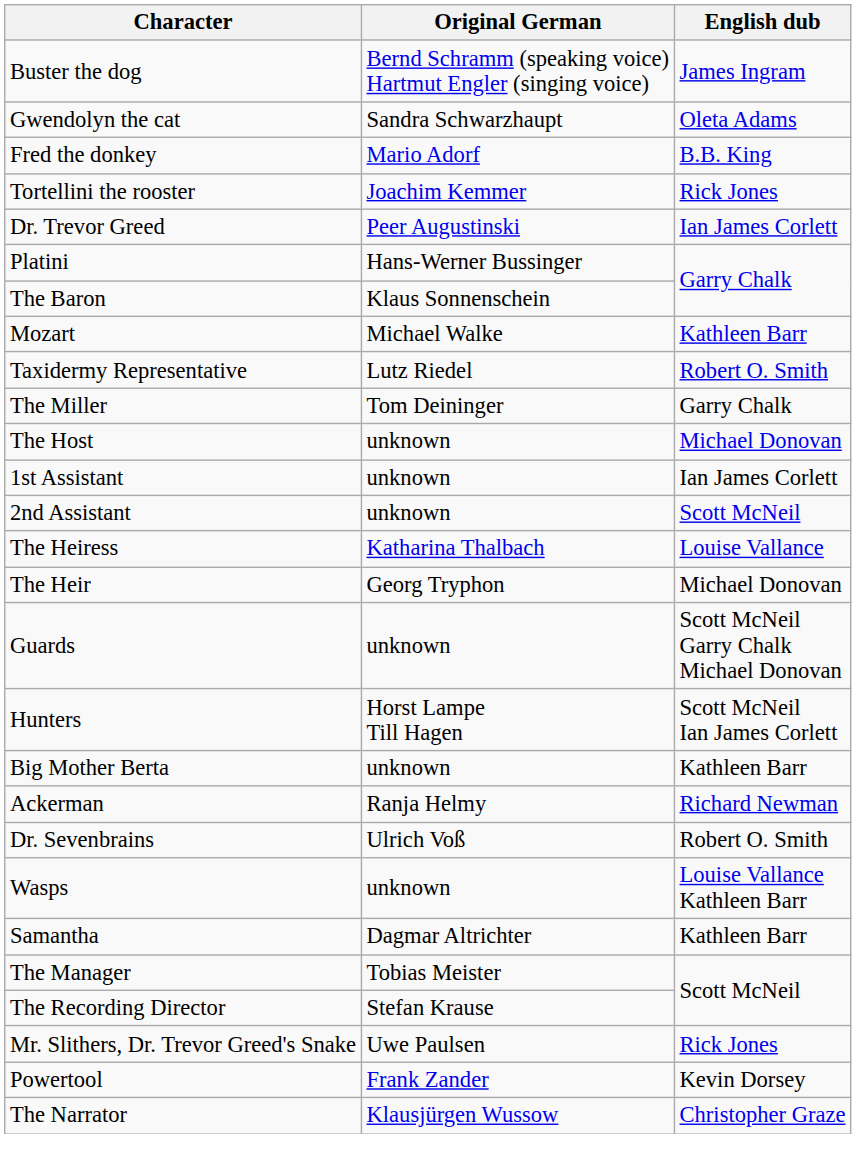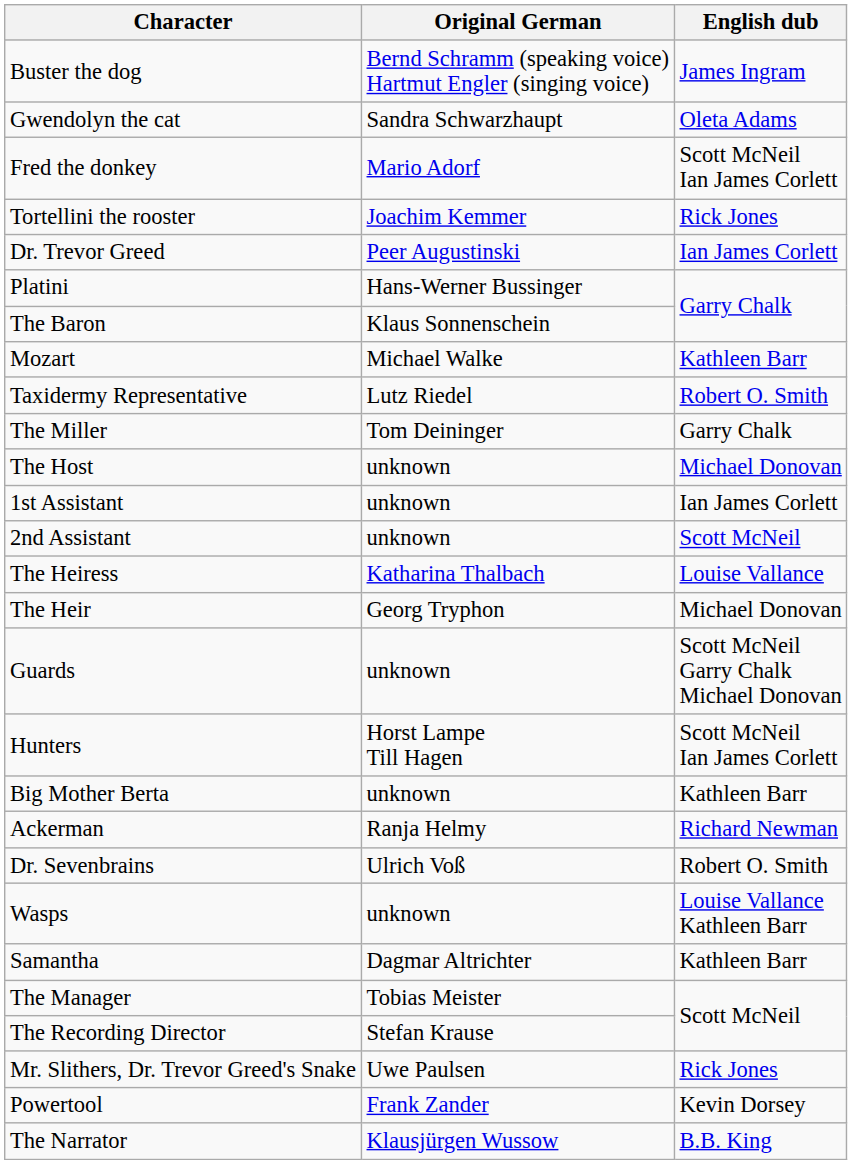Fred the donkey | English dub: B.B. King -> Scott McNeil Ian James Corlett
The Narrator | English dub: Christopher Graze -> B.B. King
